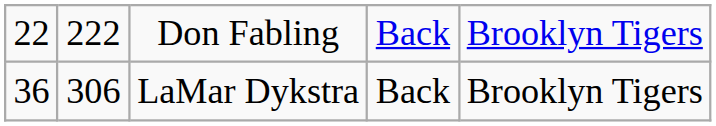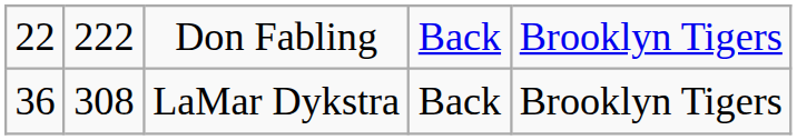LaMar Dykstra | column 2: 306 -> 308
